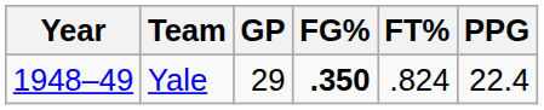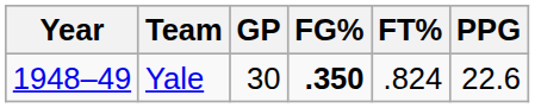Yale | GP: 29 -> 30
Yale | PPG: 22.4 -> 22.6
